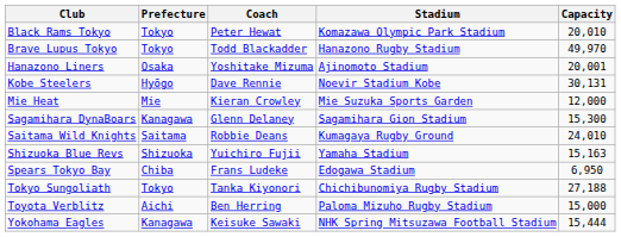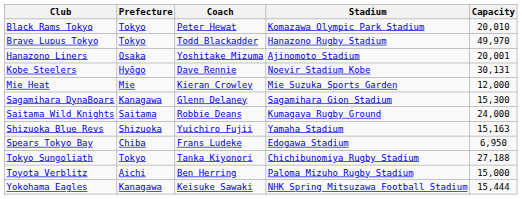Saitama Wild Knights | Capacity: 24,010 -> 24,000
